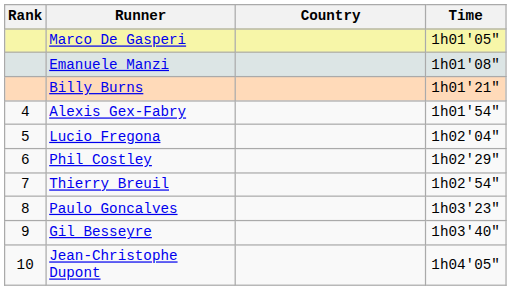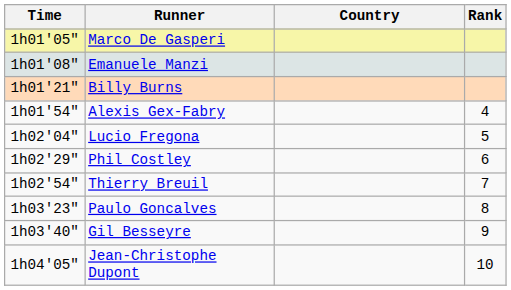columns swapped: Rank <-> Time
